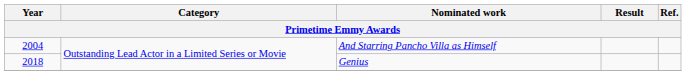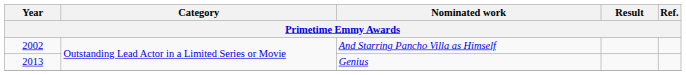And Starring Pancho Villa as Himself | Year: 2004 -> 2002
Genius | Year: 2018 -> 2013
